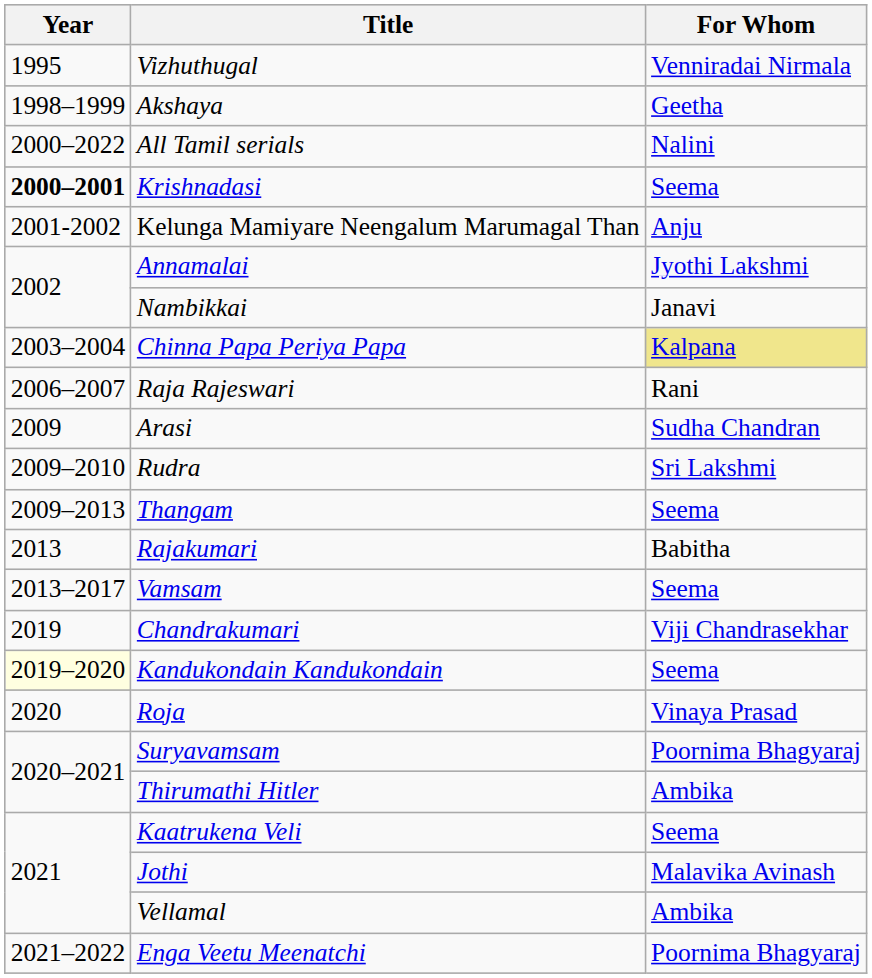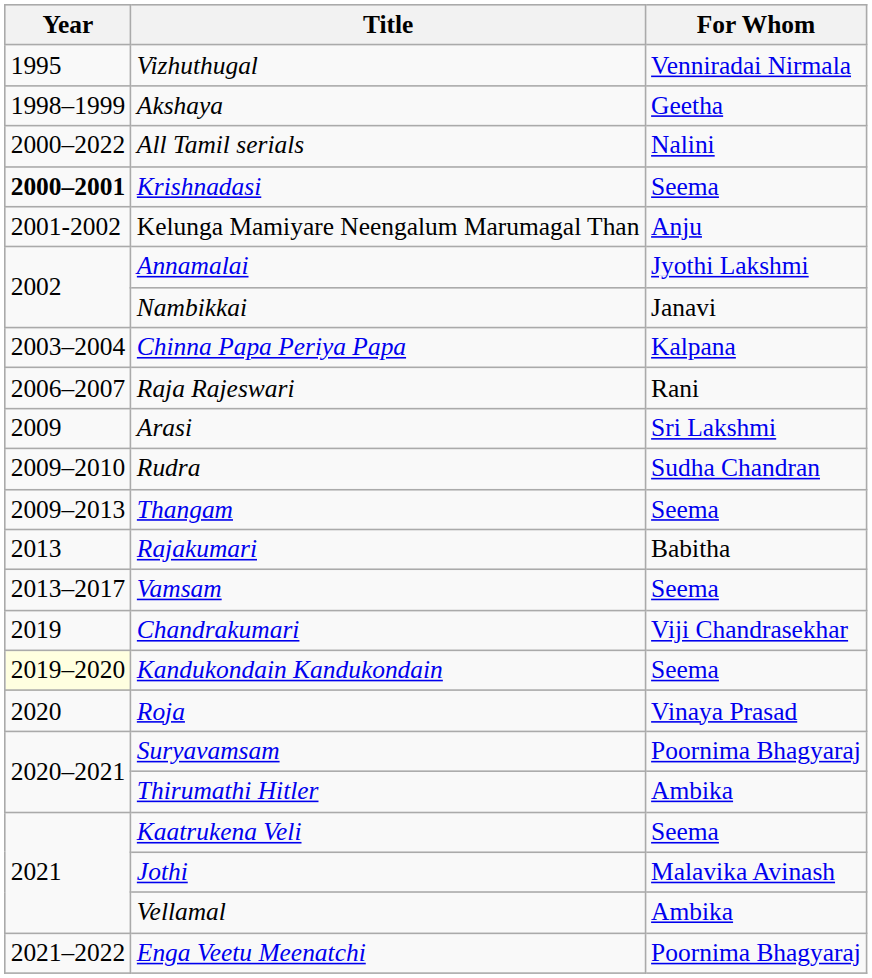Chinna Papa Periya Papa | For Whom: khaki background -> no background
Arasi | For Whom: Sudha Chandran -> Sri Lakshmi
Rudra | For Whom: Sri Lakshmi -> Sudha Chandran
